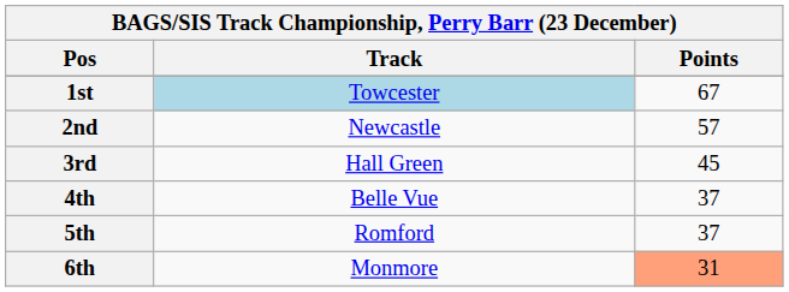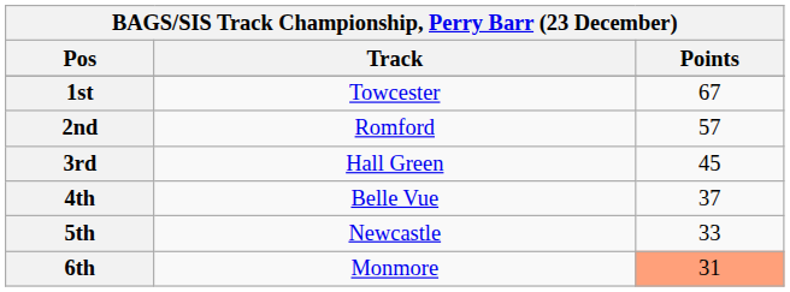1st | Track: lightblue background -> no background
2nd | Track: Newcastle -> Romford
5th | Track: Romford -> Newcastle
5th | Points: 37 -> 33
